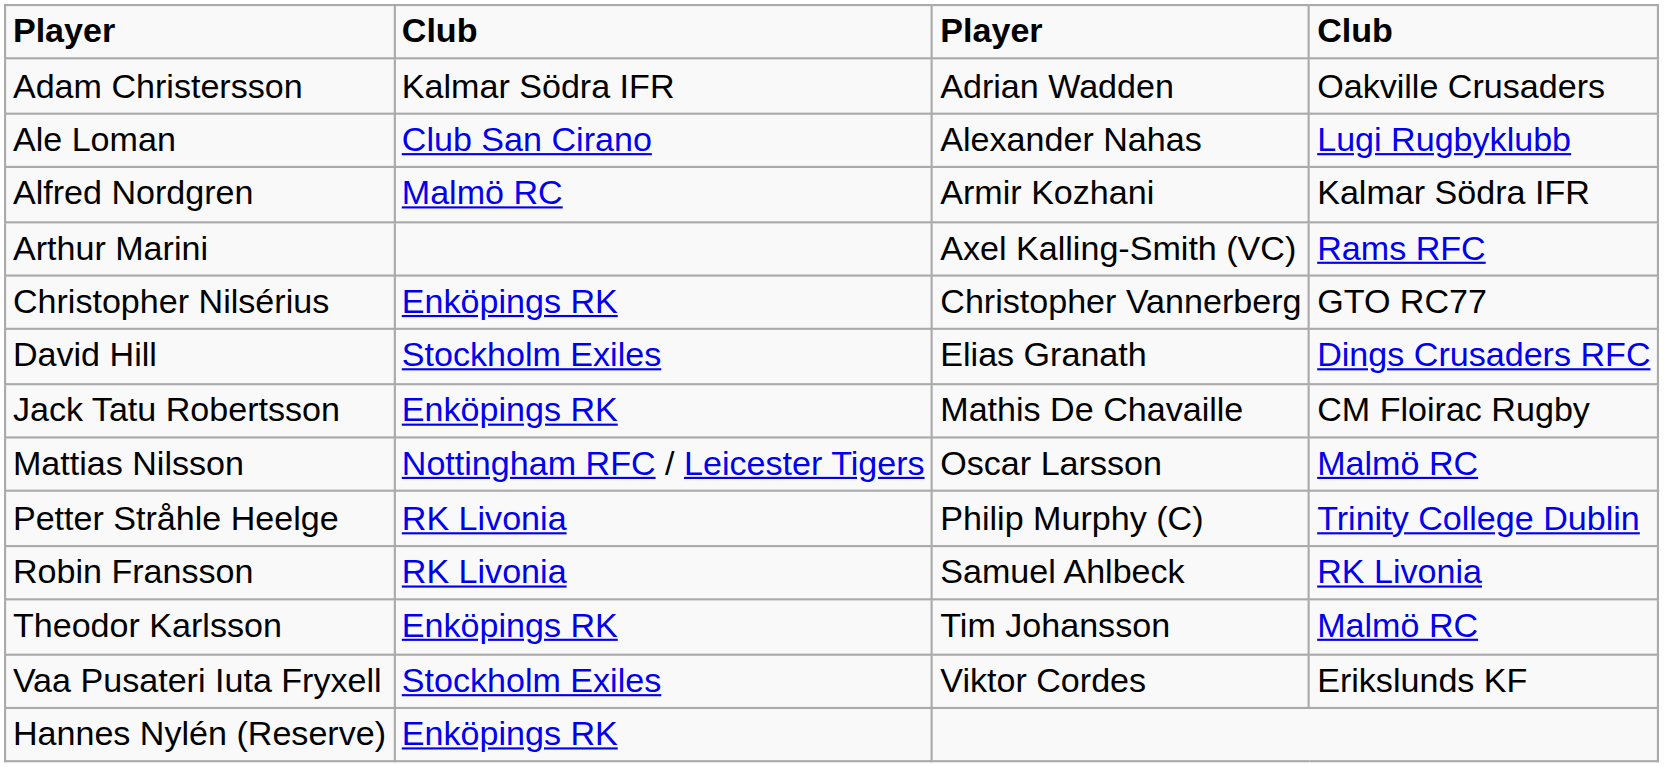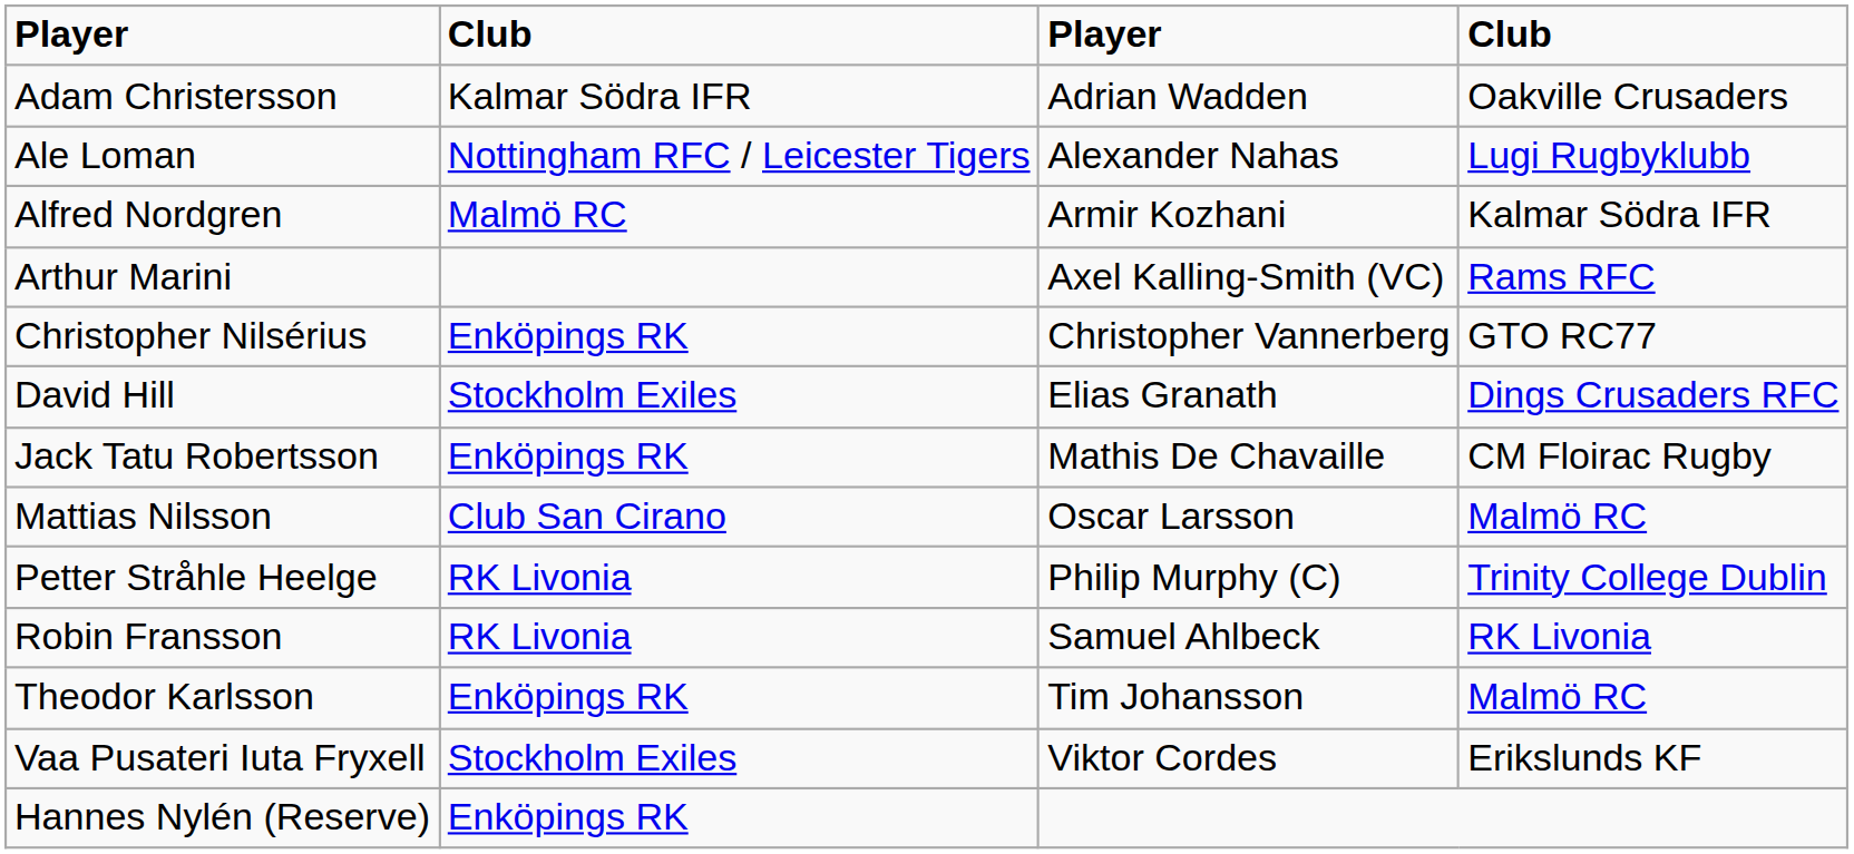Ale Loman | column 2: Club San Cirano -> Nottingham RFC / Leicester Tigers
Mattias Nilsson | column 2: Nottingham RFC / Leicester Tigers -> Club San Cirano
